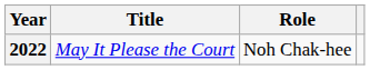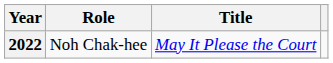columns swapped: Title <-> Role
